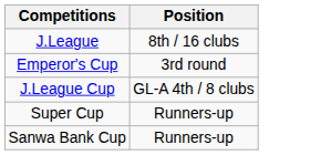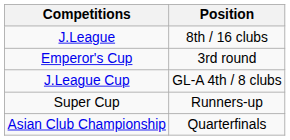- row: Sanwa Bank Cup | Runners-up
+ row: Asian Club Championship | Quarterfinals
